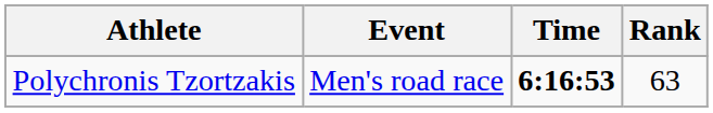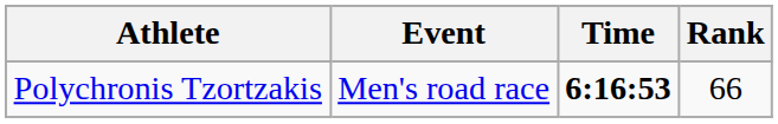Polychronis Tzortzakis | Rank: 63 -> 66
